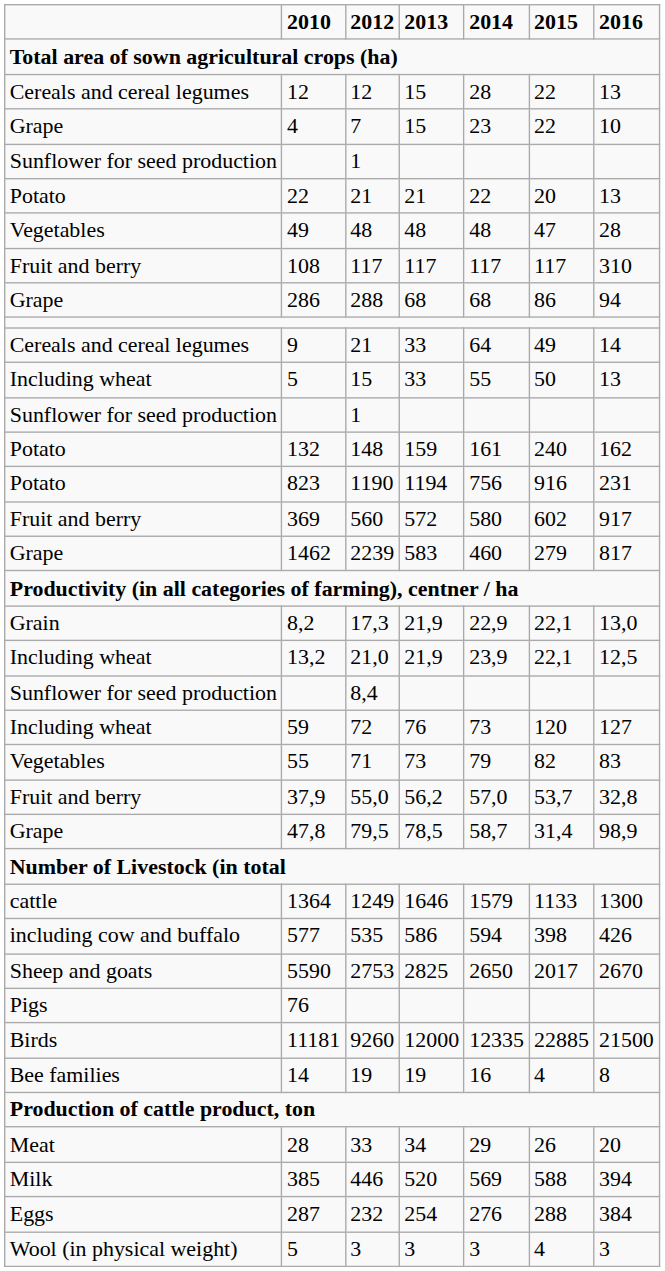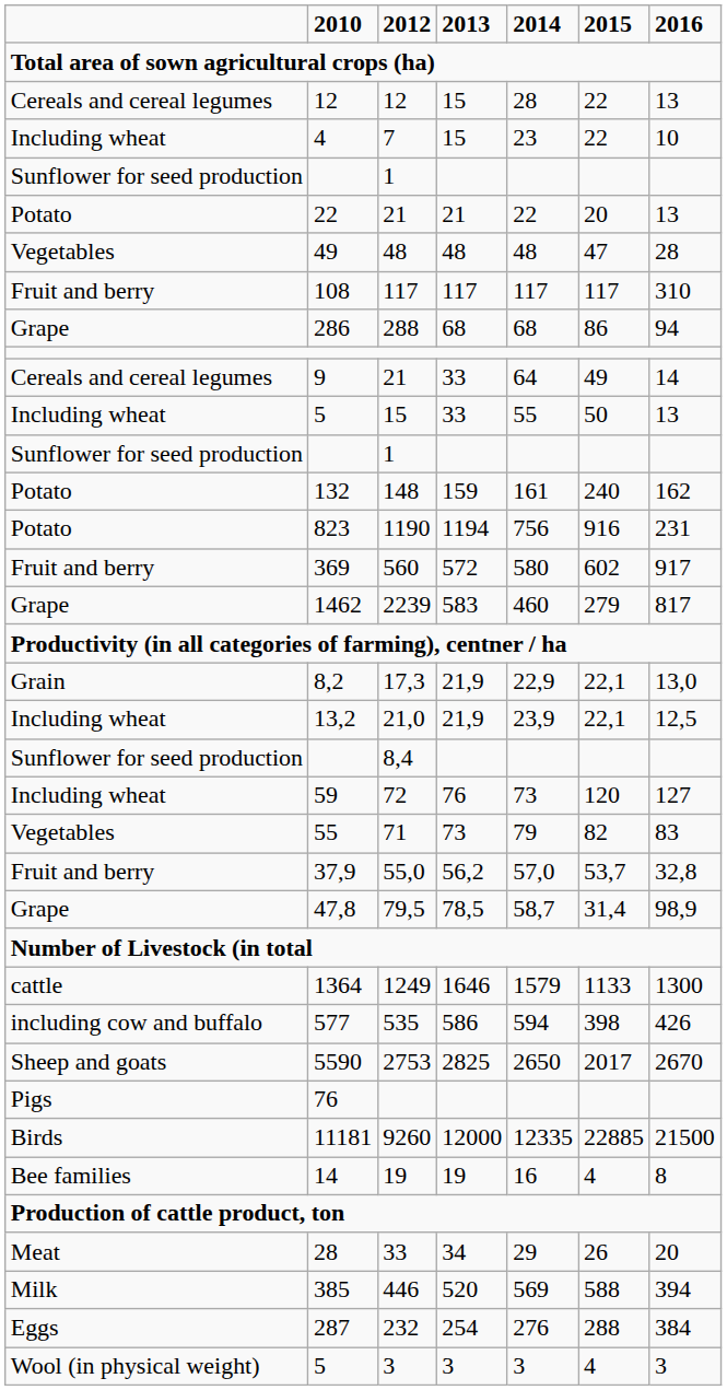7 | column 1: Grape -> Including wheat
